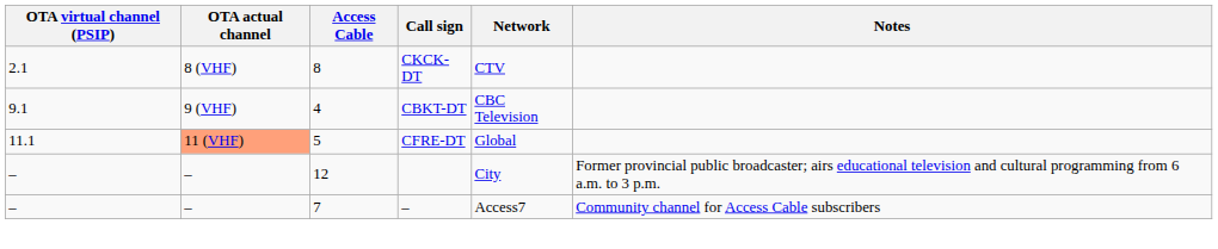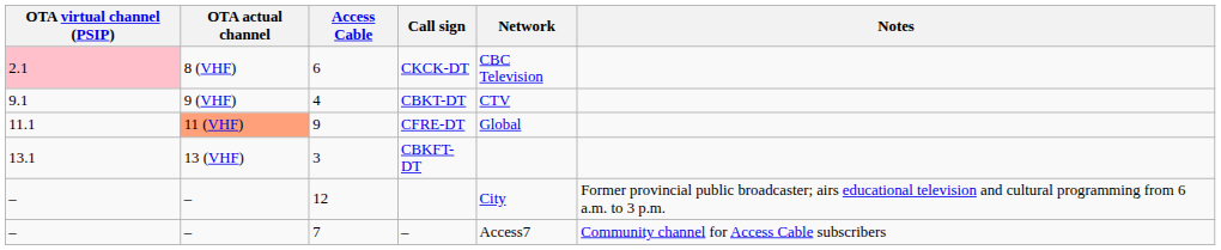CKCK-DT | OTA virtual channel (PSIP): no background -> pink background
CKCK-DT | Access Cable: 8 -> 6
CKCK-DT | Network: CTV -> CBC Television
CBKT-DT | Network: CBC Television -> CTV
CFRE-DT | Access Cable: 5 -> 9
+ row: 13.1 | 13 (VHF) | 3 | CBKFT-DT
